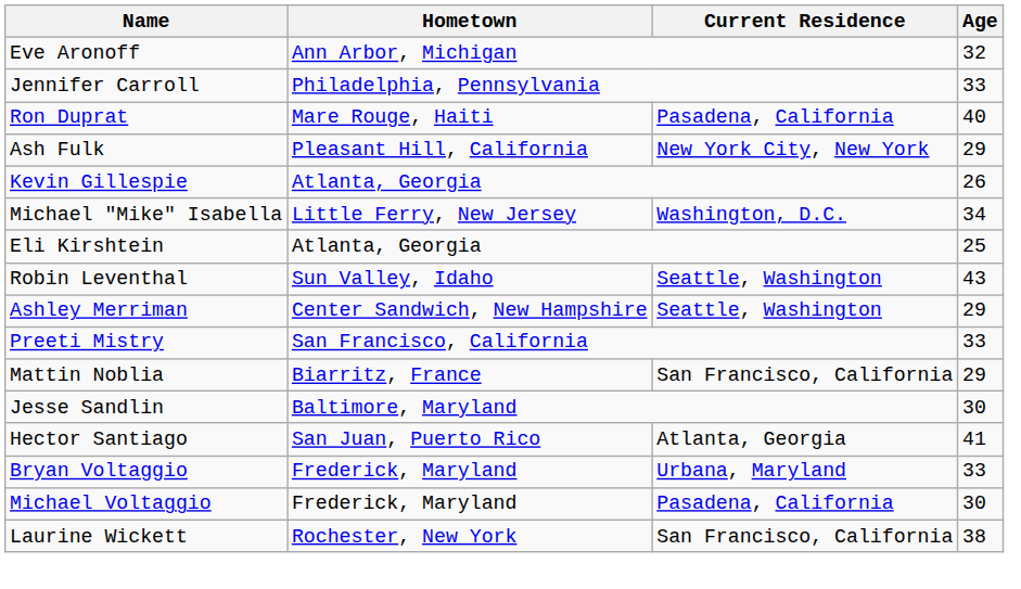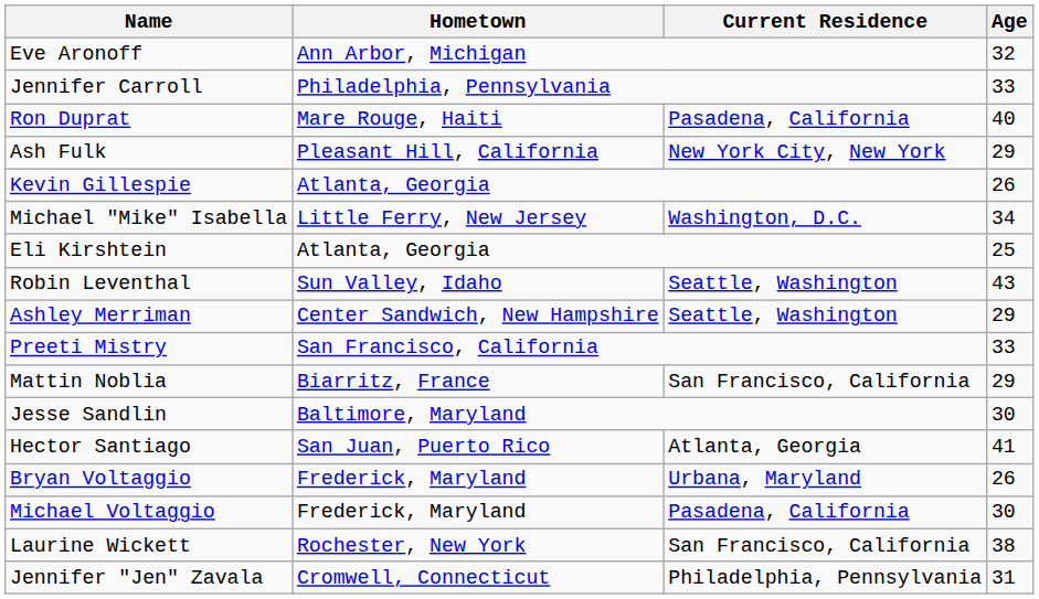Bryan Voltaggio | Age: 33 -> 26
+ row: Jennifer "Jen" Zavala | Cromwell, Connecticut | Philadelphia, Pennsylvania | 31
